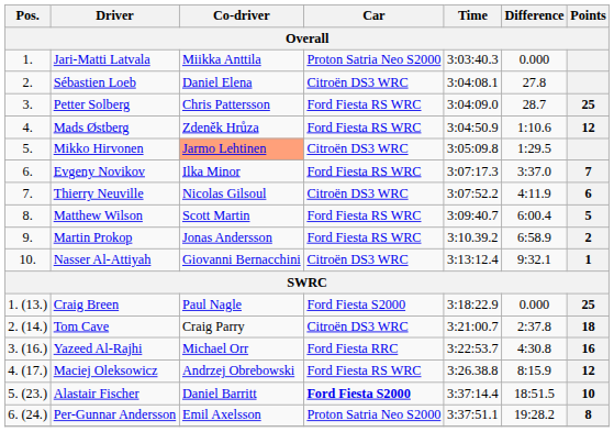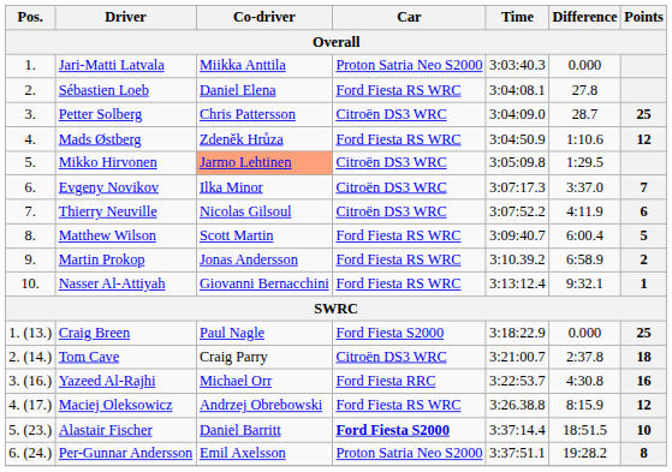Sébastien Loeb | Car: Citroën DS3 WRC -> Ford Fiesta RS WRC
Petter Solberg | Car: Ford Fiesta RS WRC -> Citroën DS3 WRC
Evgeny Novikov | Car: Ford Fiesta RS WRC -> Citroën DS3 WRC
Nasser Al-Attiyah | Car: Citroën DS3 WRC -> Ford Fiesta RS WRC
